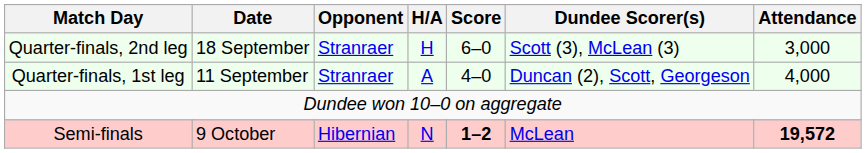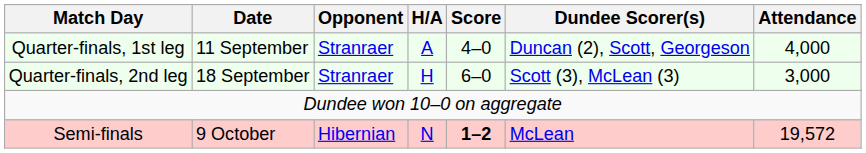rows swapped: Quarter-finals, 1st leg <-> Quarter-finals, 2nd leg
Semi-finals | Attendance: bold -> normal
